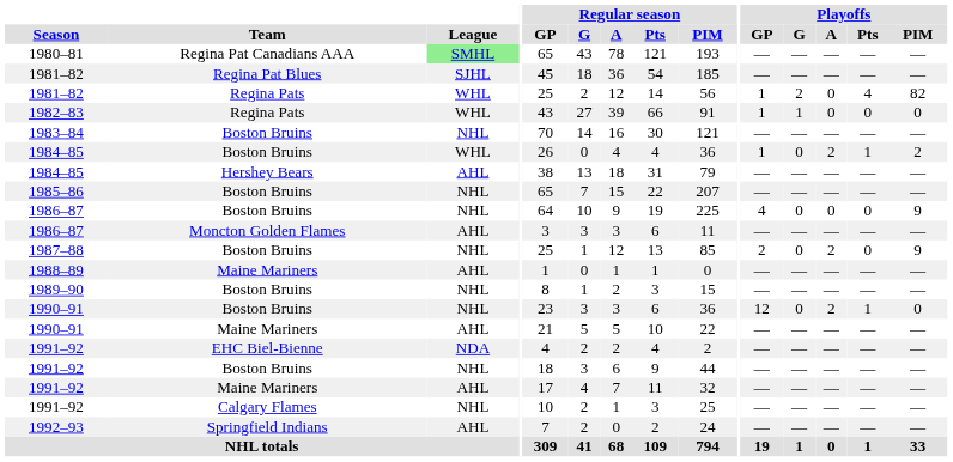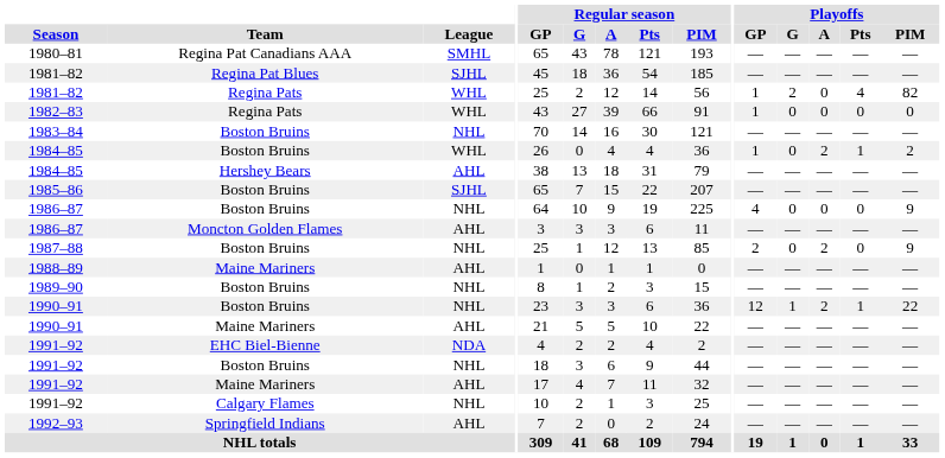1980–81 | League: lightgreen background -> no background
1982–83 | Playoffs / G: 1 -> 0
1985–86 | League: NHL -> SJHL
1990–91 / Boston Bruins | Playoffs / G: 0 -> 1
1990–91 / Boston Bruins | Playoffs / PIM: 0 -> 22
